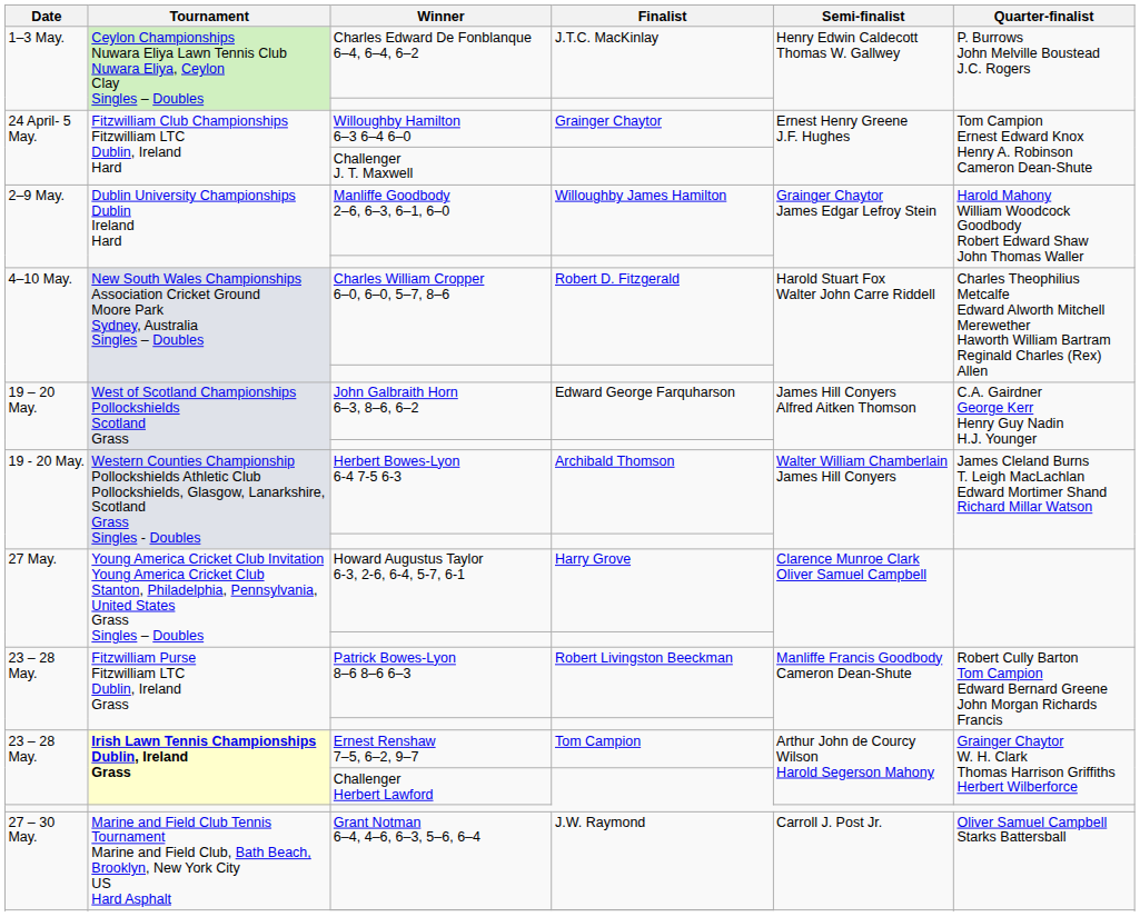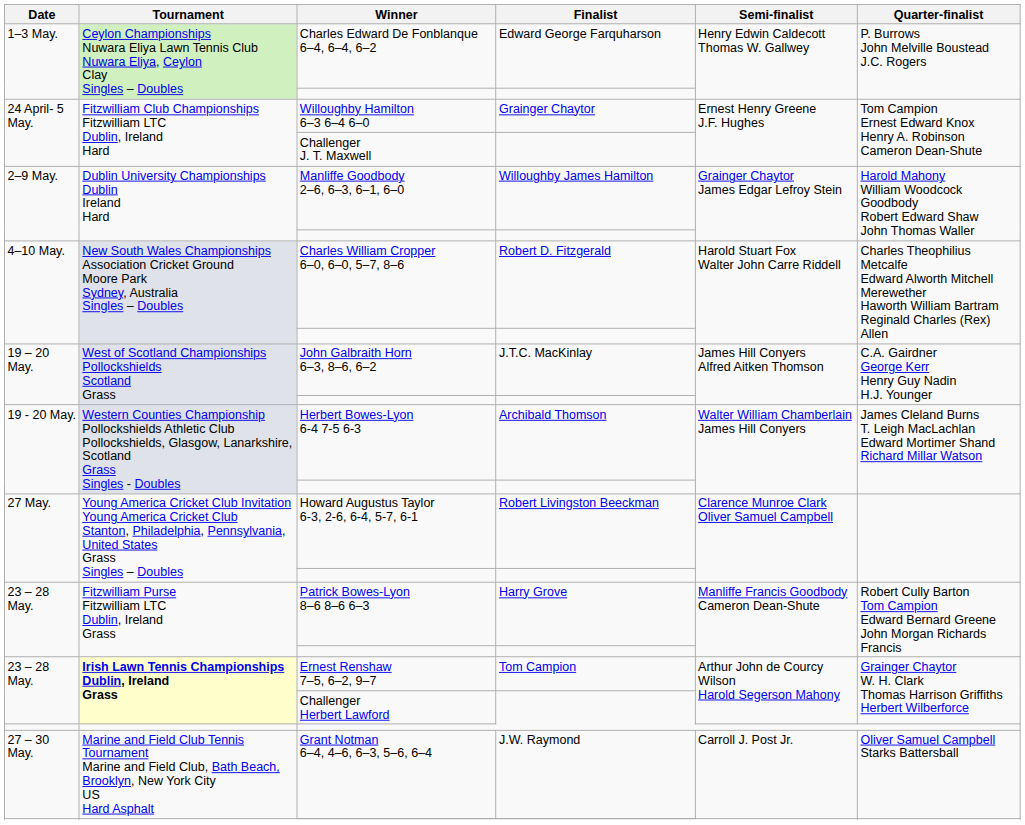Charles Edward De Fonblanque 6–4, 6–4, 6–2 | Finalist: J.T.C. MacKinlay -> Edward George Farquharson
John Galbraith Horn 6–3, 8–6, 6–2 | Finalist: Edward George Farquharson -> J.T.C. MacKinlay
Howard Augustus Taylor 6-3, 2-6, 6-4, 5-7, 6-1 | Finalist: Harry Grove -> Robert Livingston Beeckman
Patrick Bowes-Lyon 8–6 8–6 6–3 | Finalist: Robert Livingston Beeckman -> Harry Grove
